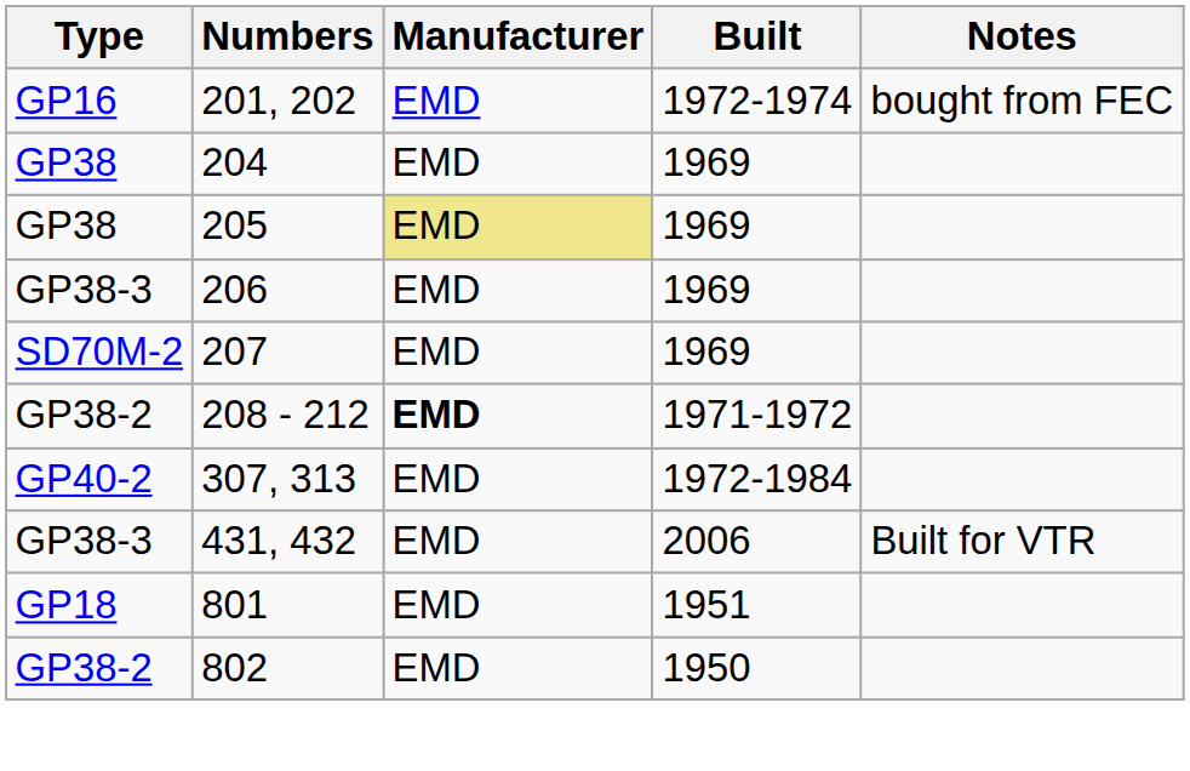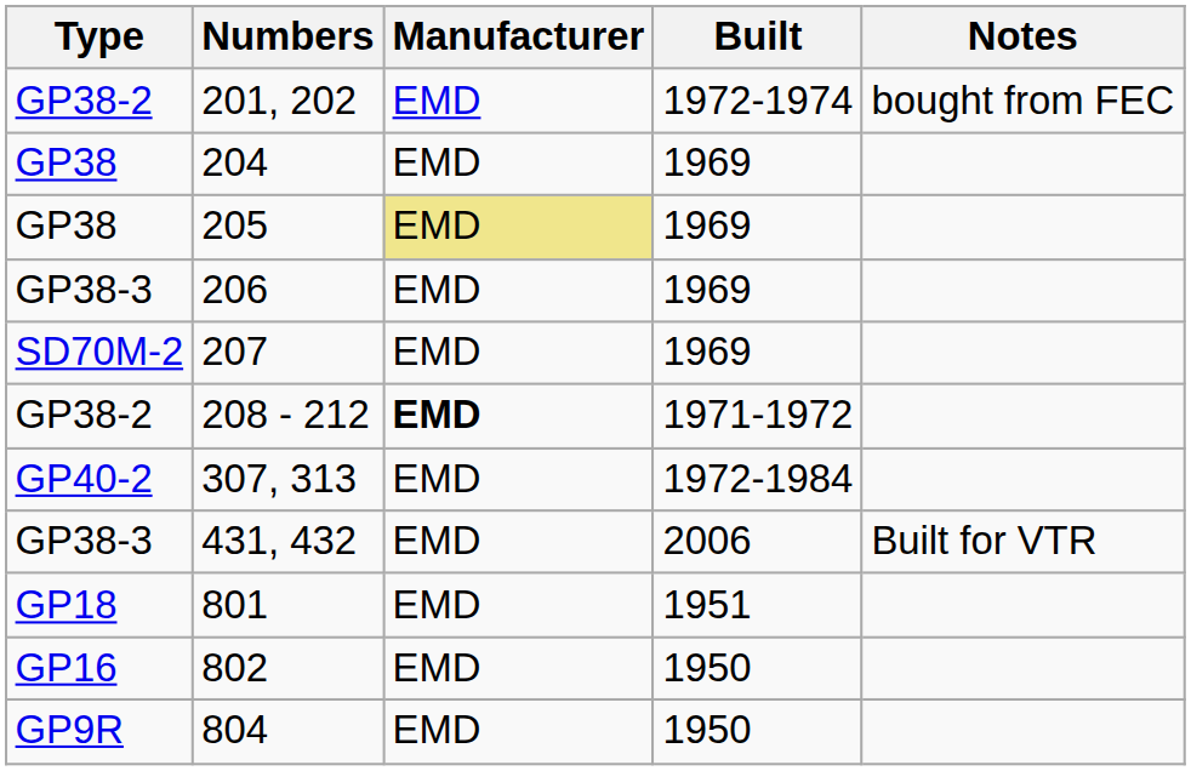201, 202 | Type: GP16 -> GP38-2
802 | Type: GP38-2 -> GP16
+ row: GP9R | 804 | EMD | 1950
